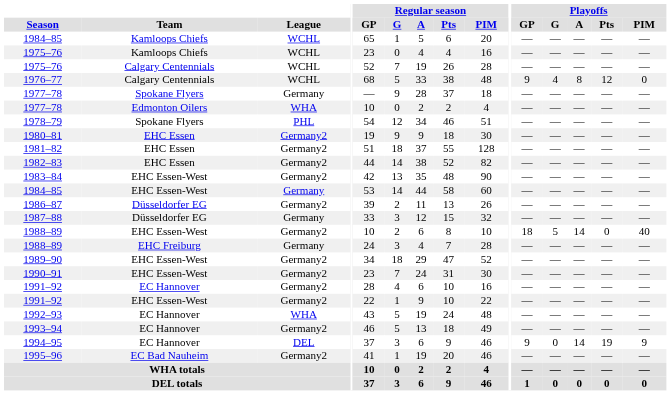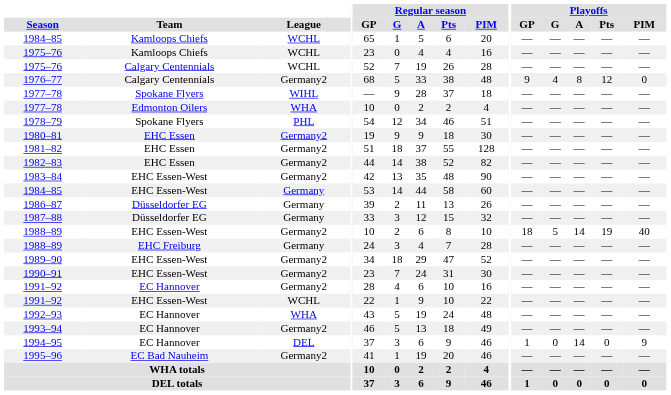1976–77 | League: WCHL -> Germany2
1977–78 / Spokane Flyers | League: Germany -> WIHL
1986–87 | League: Germany2 -> Germany
1988–89 / EHC Essen-West | Playoffs / Pts: 0 -> 19
1991–92 / EHC Essen-West | League: Germany2 -> WCHL
1994–95 | Playoffs / GP: 9 -> 1
1994–95 | Playoffs / Pts: 19 -> 0
